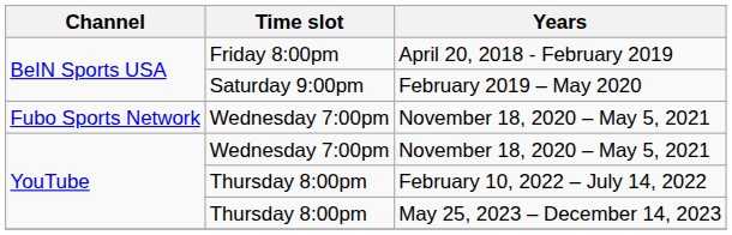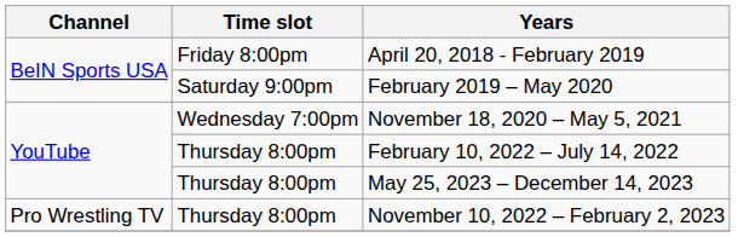- row: Fubo Sports Network | Wednesday 7:00pm | November 18, 2020 – May 5, 2021
+ row: Pro Wrestling TV | Thursday 8:00pm | November 10, 2022 – February 2, 2023
